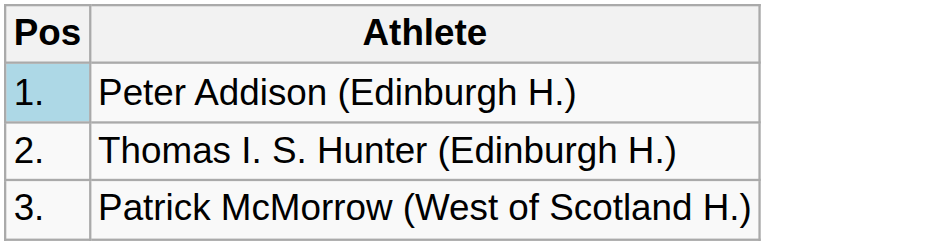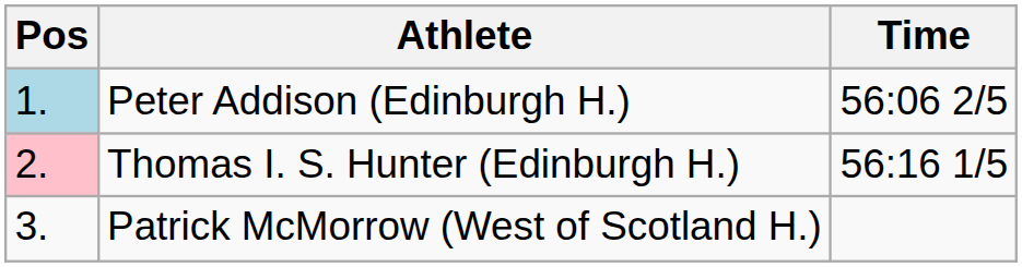+ column: Time | 56:06 2/5 | 56:16 1/5
Thomas I. S. Hunter (Edinburgh H.) | Pos: no background -> pink background
